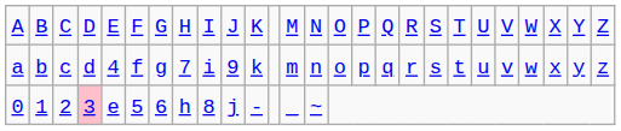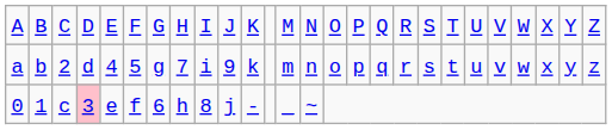a | column 3: c -> 2
a | column 6: f -> 5
0 | column 3: 2 -> c
0 | column 6: 5 -> f
